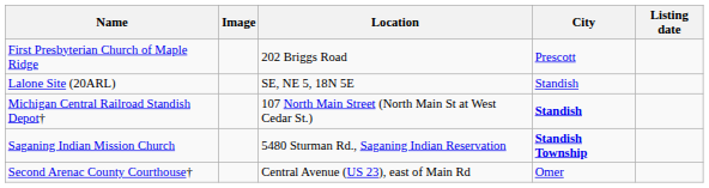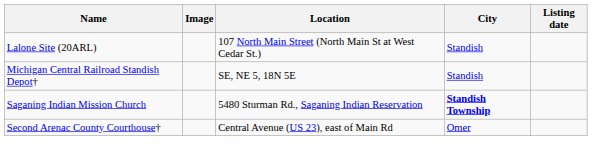- row: First Presbyterian Church of Maple Ridge | 202 Briggs Road | Prescott
Lalone Site (20ARL) | Location: SE, NE 5, 18N 5E -> 107 North Main Street (North Main St at West Cedar St.)
Michigan Central Railroad Standish Depot† | Location: 107 North Main Street (North Main St at West Cedar St.) -> SE, NE 5, 18N 5E
Michigan Central Railroad Standish Depot† | City: bold -> normal
